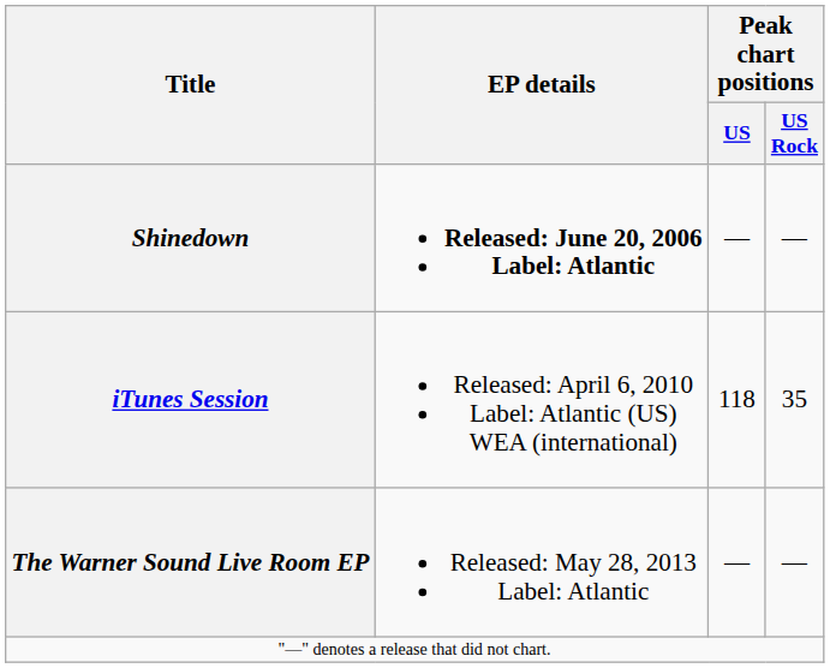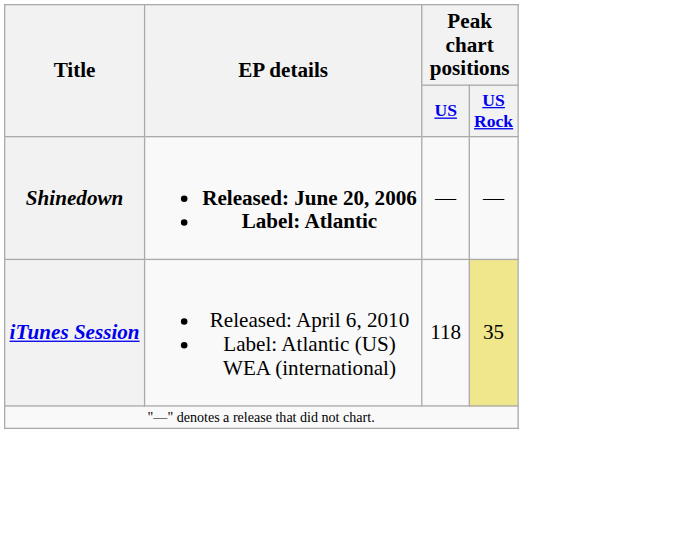iTunes Session | Peak chart positions / US Rock: no background -> khaki background
- row: The Warner Sound Live Room EP | Released: May 28, 2013 Label: Atlantic | — | —
